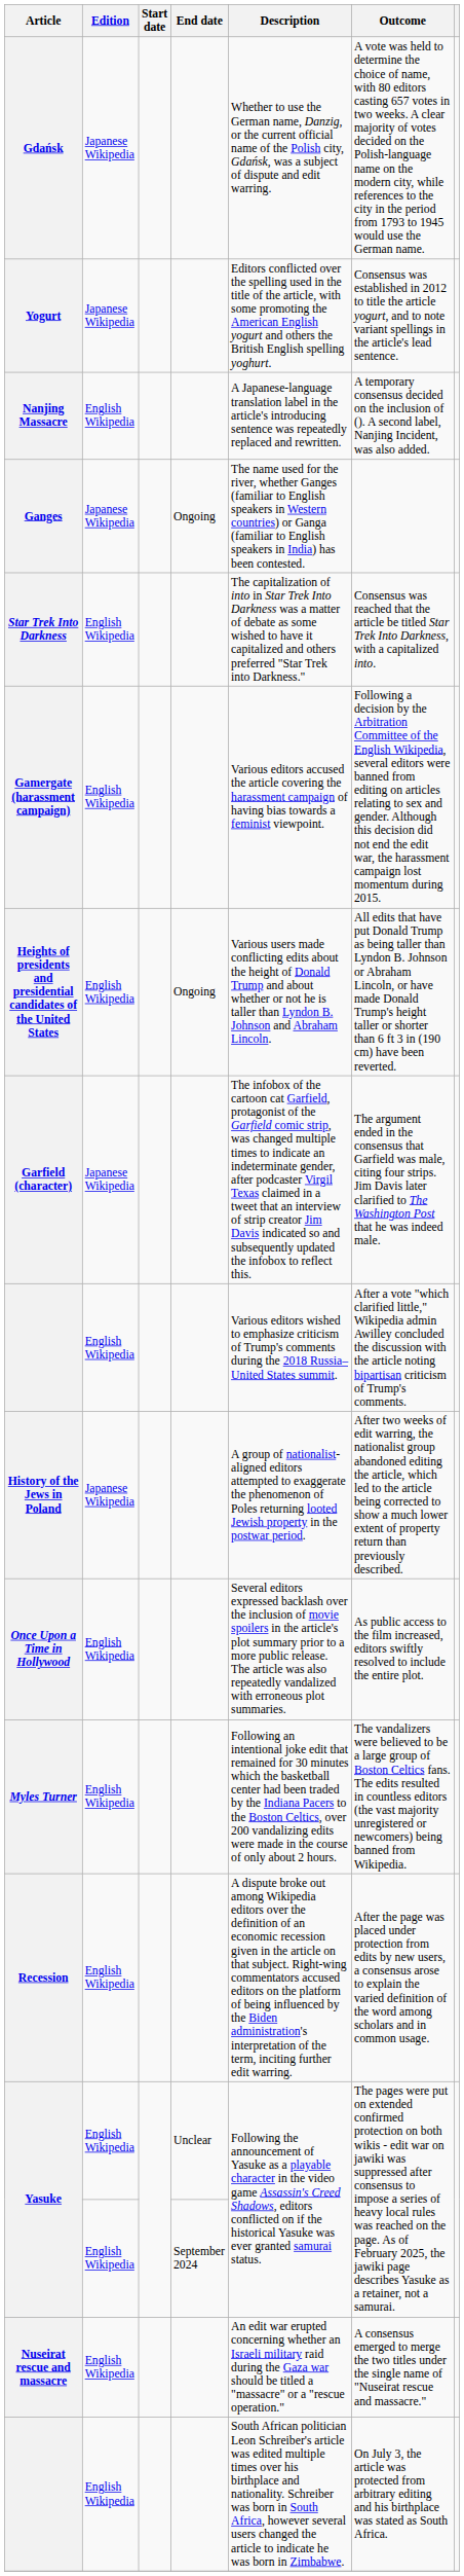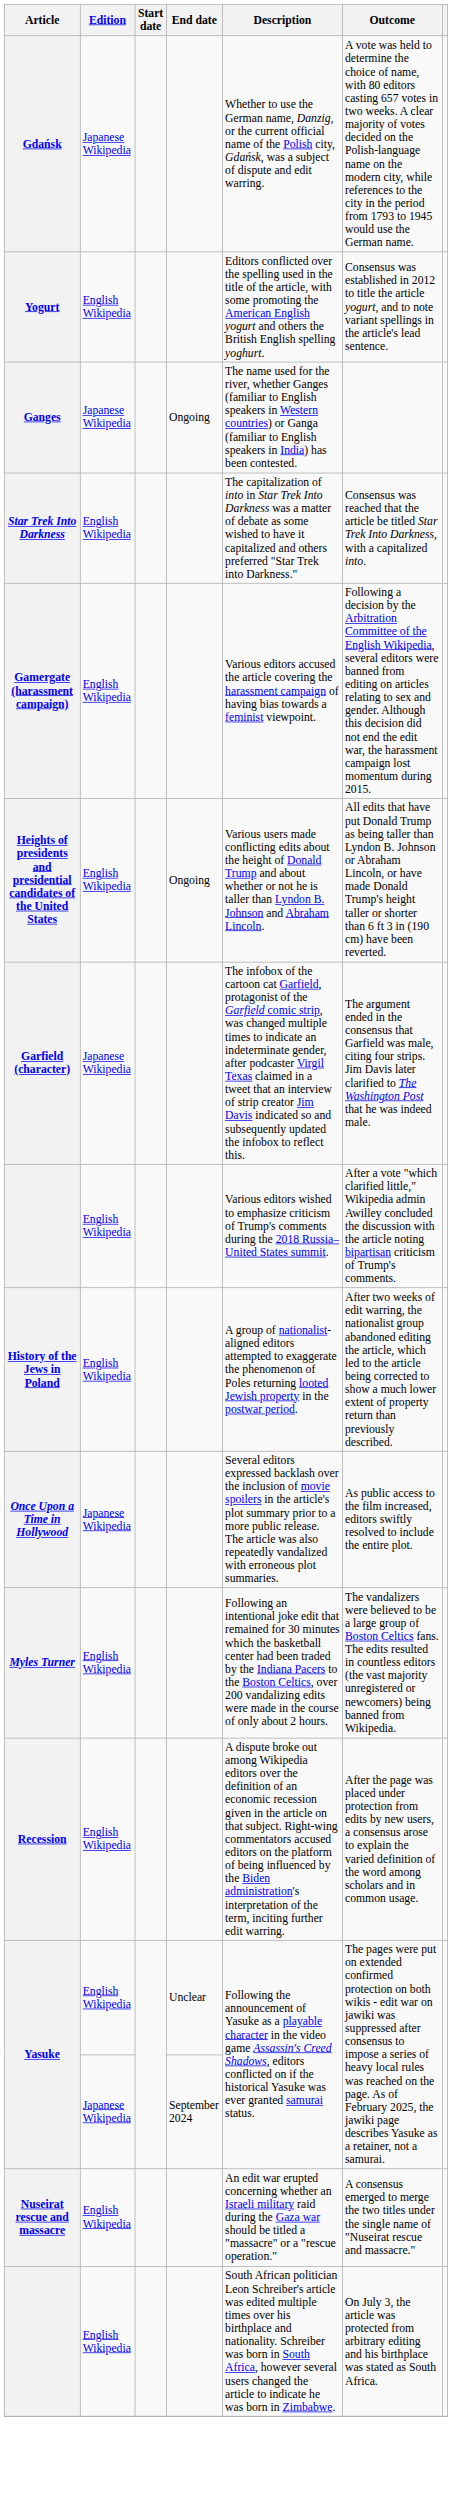Yogurt | Edition: Japanese Wikipedia -> English Wikipedia
- row: Nanjing Massacre | English Wikipedia | A Japanese-language translation label in the article's introducing sentence was repeatedly replaced and rewritten. | A temporary consensus decided on the inclusion of (). A second label, Nanjing Incident, was also added.
History of the Jews in Poland | Edition: Japanese Wikipedia -> English Wikipedia
Once Upon a Time in Hollywood | Edition: English Wikipedia -> Japanese Wikipedia
Yasuke / September 2024 | Edition: English Wikipedia -> Japanese Wikipedia
